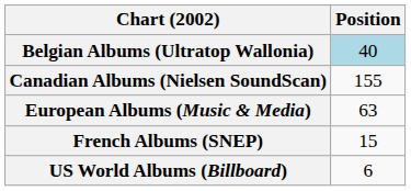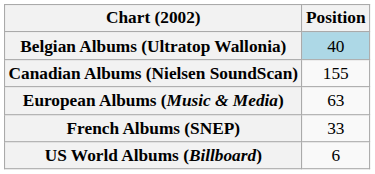French Albums (SNEP) | Position: 15 -> 33
